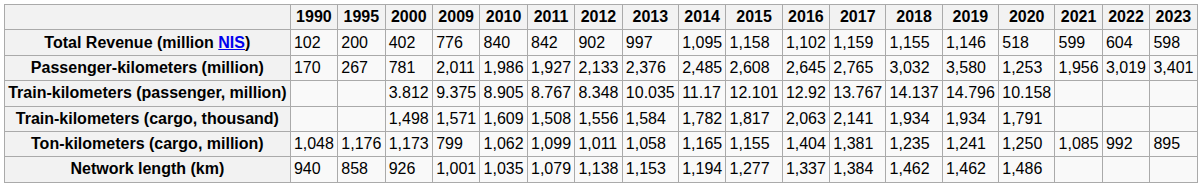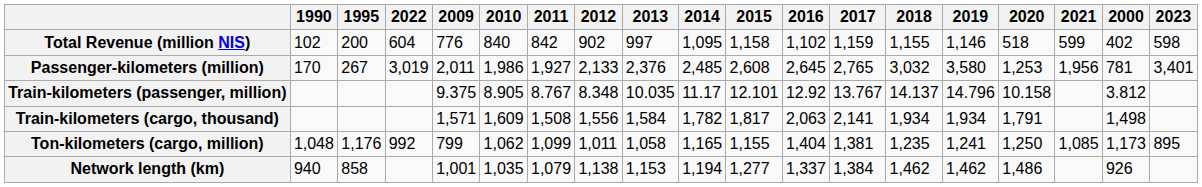columns swapped: 2000 <-> 2022
